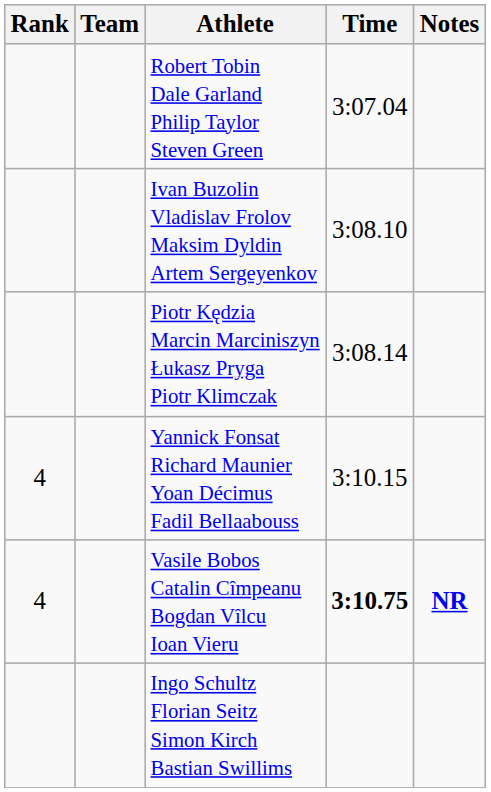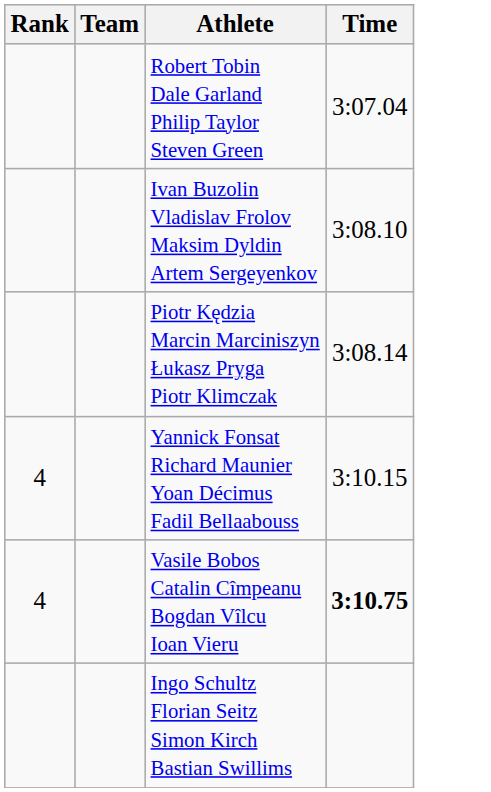- column: Notes | NR
